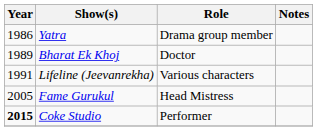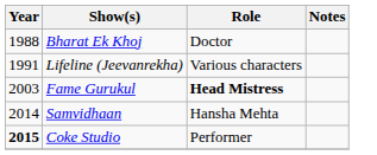- row: 1986 | Yatra | Drama group member
Bharat Ek Khoj | Year: 1989 -> 1988
Fame Gurukul | Year: 2005 -> 2003
Fame Gurukul | Role: normal -> bold
+ row: 2014 | Samvidhaan | Hansha Mehta
